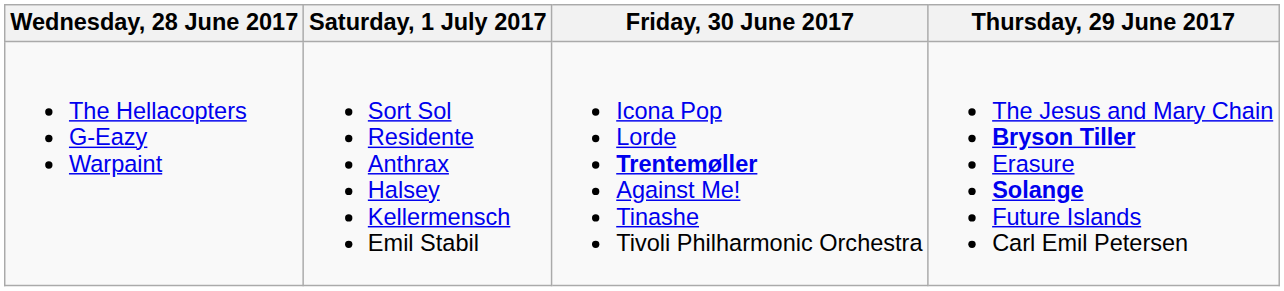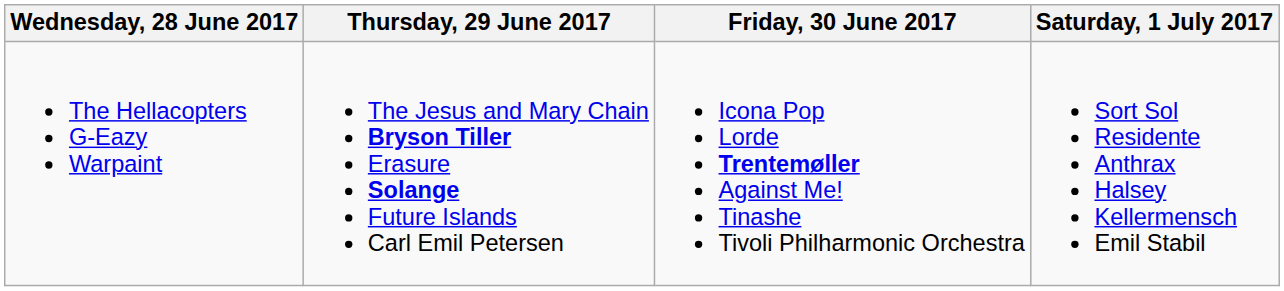columns swapped: Thursday, 29 June 2017 <-> Saturday, 1 July 2017
